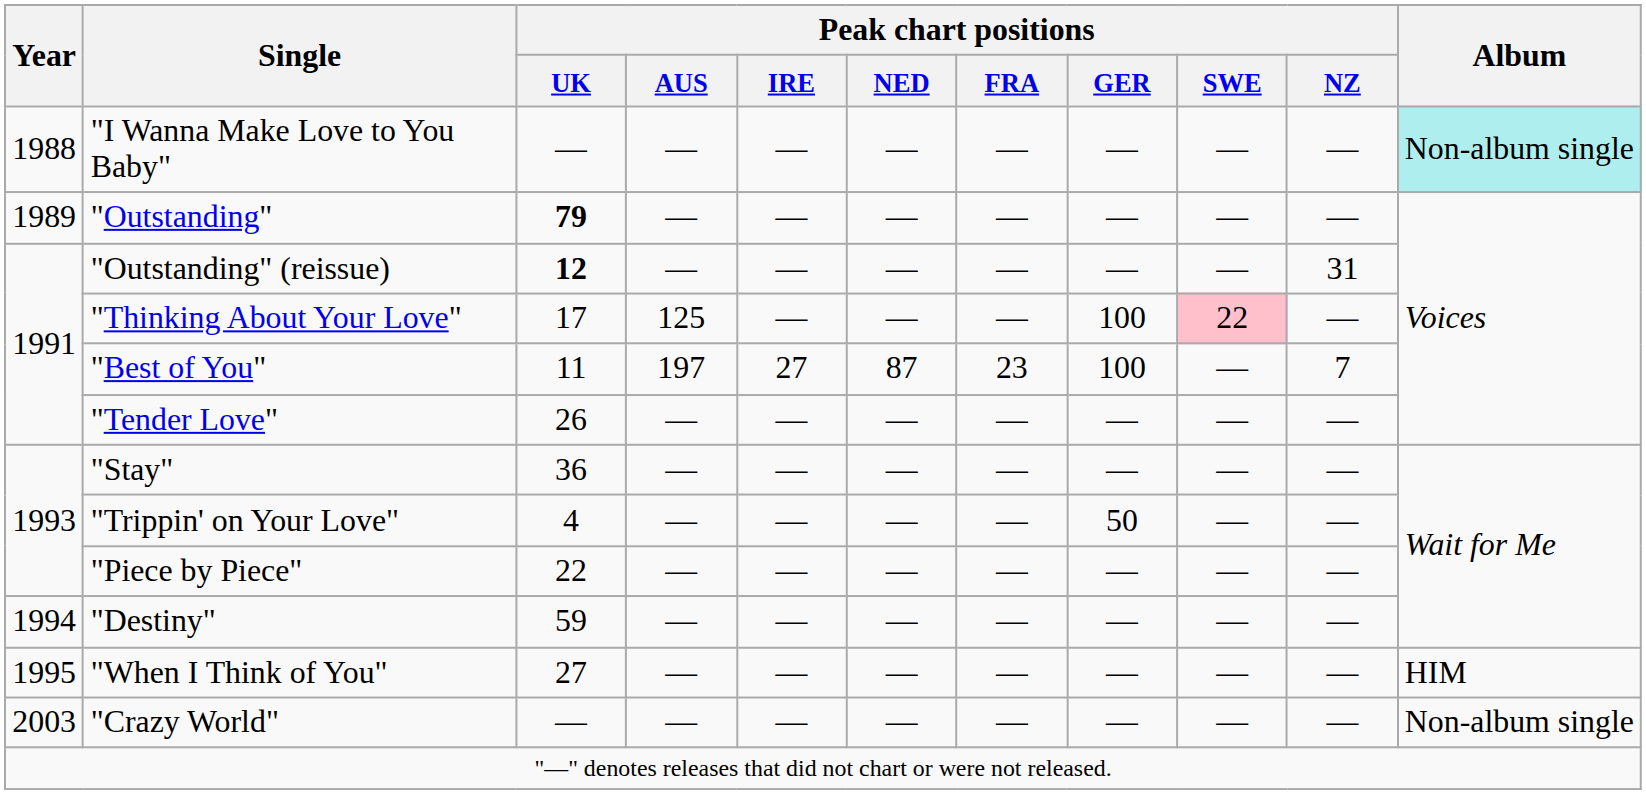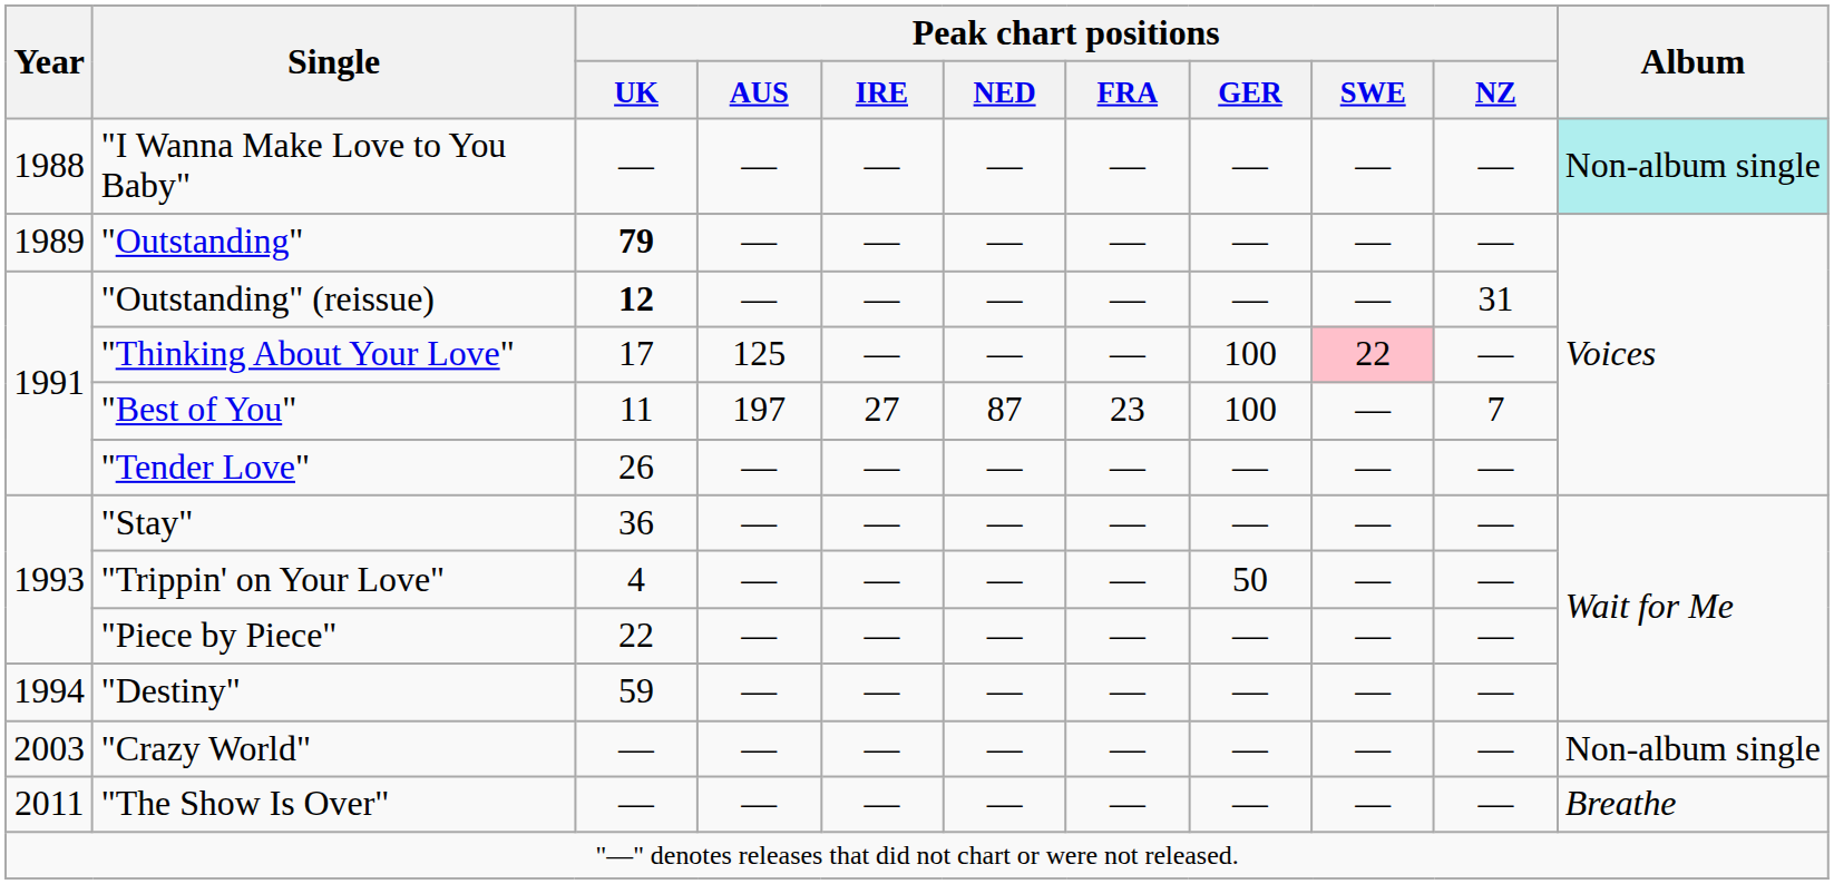- row: 1995 | "When I Think of You" | 27 | — | — | — | — | — | — | — | HIM
+ row: 2011 | "The Show Is Over" | — | — | — | — | — | — | — | — | Breathe
